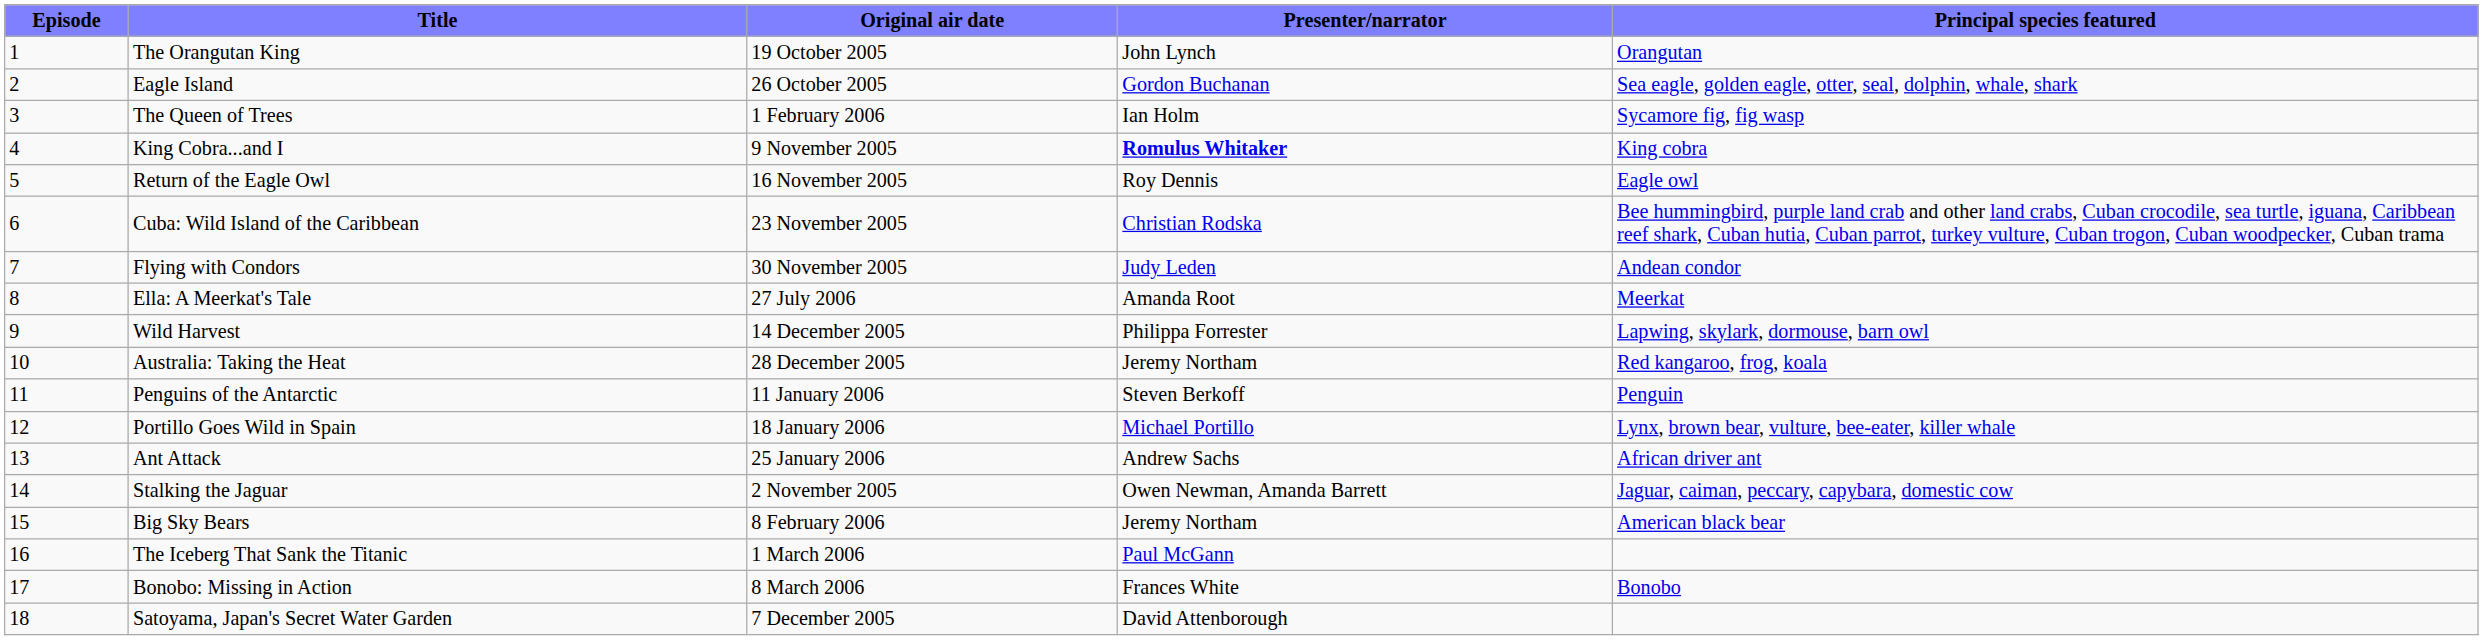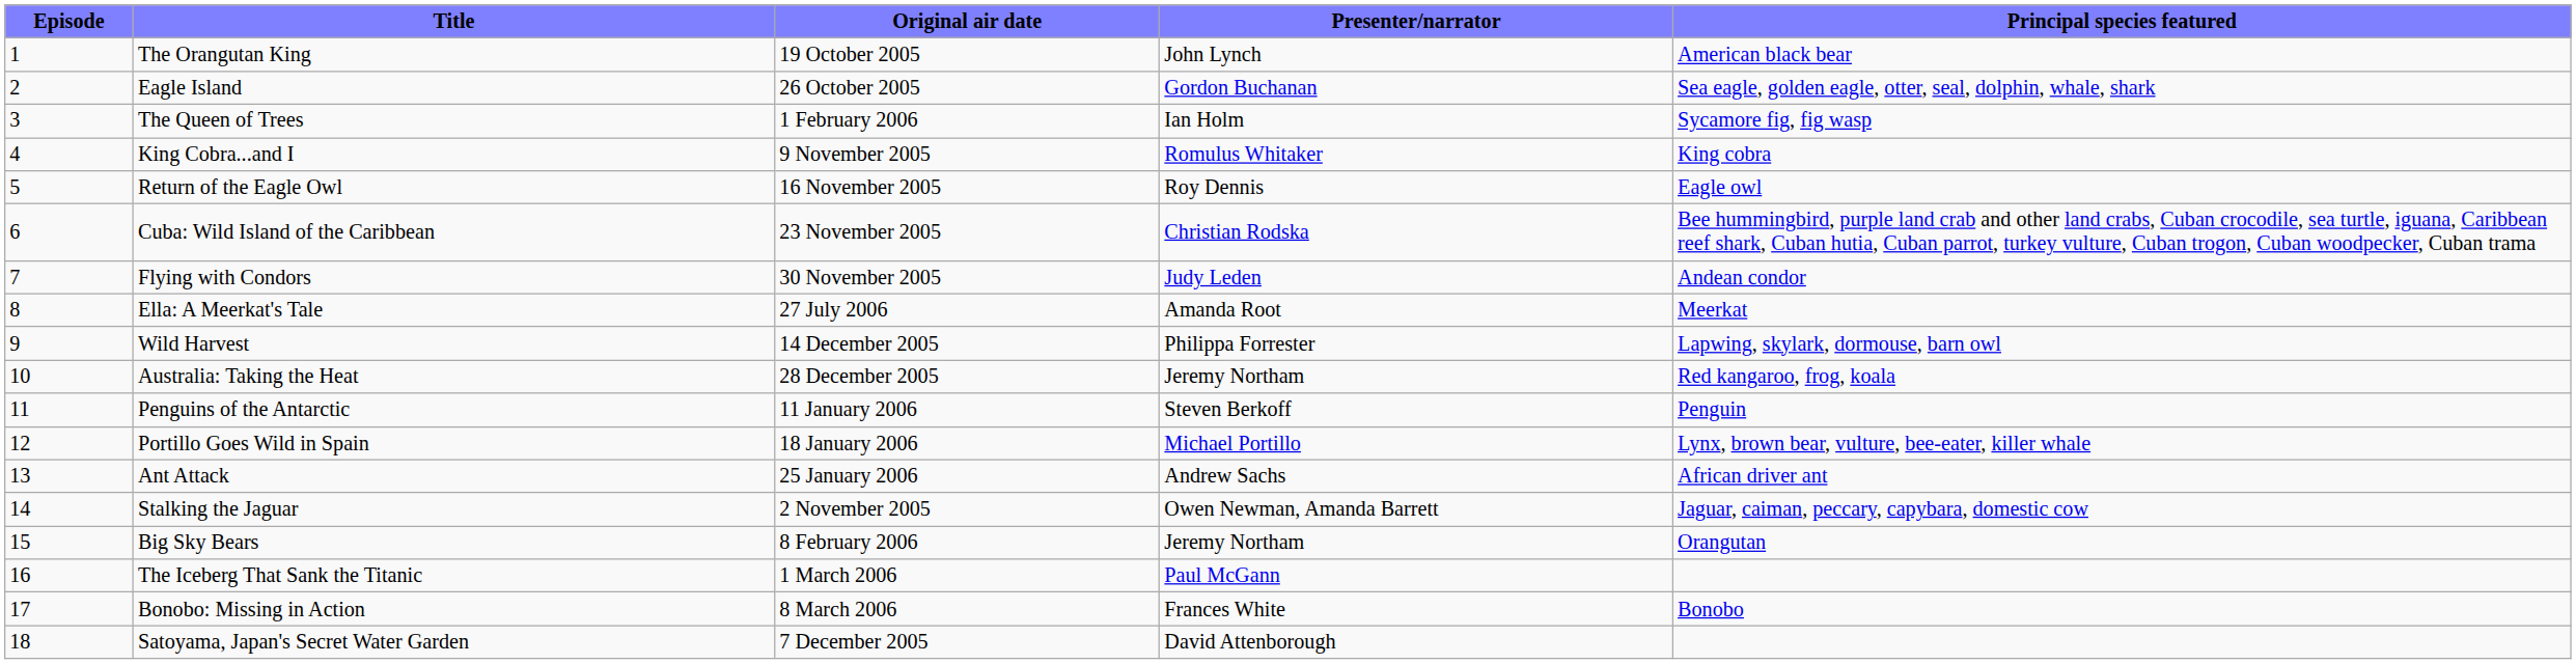The Orangutan King | Principal species featured: Orangutan -> American black bear
King Cobra...and I | Presenter/narrator: bold -> normal
Big Sky Bears | Principal species featured: American black bear -> Orangutan
